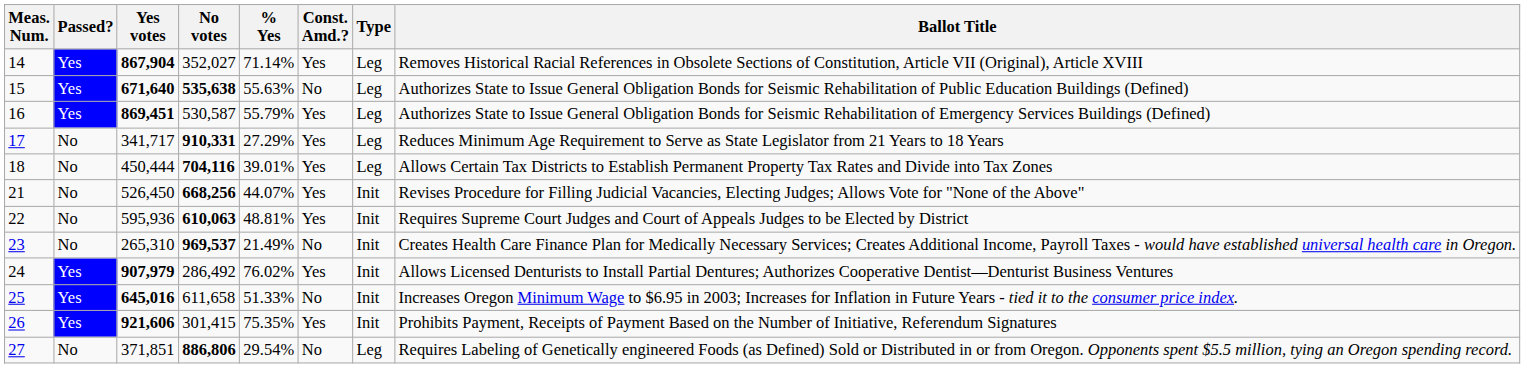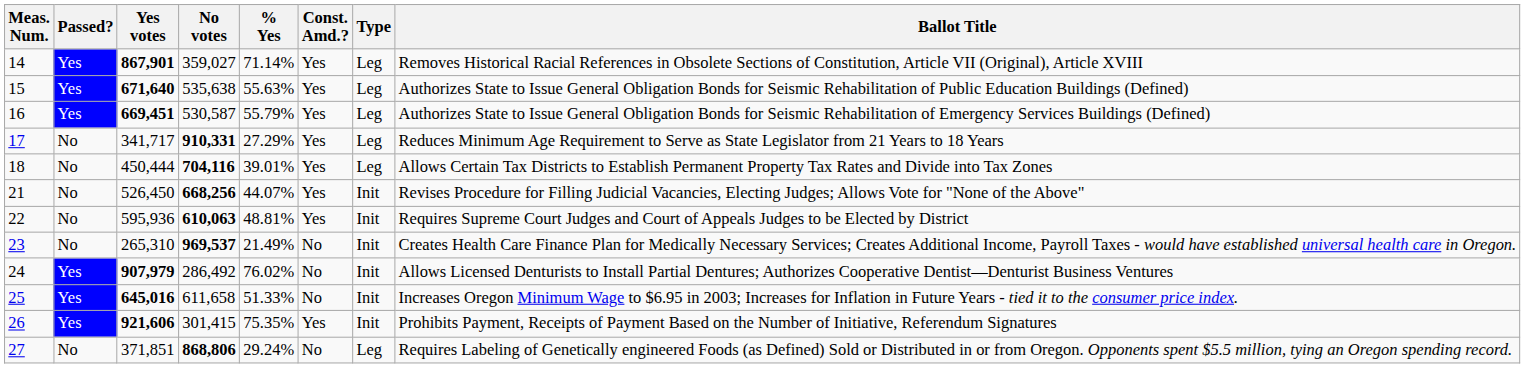14 | Yes votes: 867,904 -> 867,901
14 | No votes: 352,027 -> 359,027
15 | No votes: bold -> normal
15 | Const. Amd.?: No -> Yes
16 | Yes votes: 869,451 -> 669,451
24 | Const. Amd.?: Yes -> No
27 | No votes: 886,806 -> 868,806
27 | % Yes: 29.54% -> 29.24%
